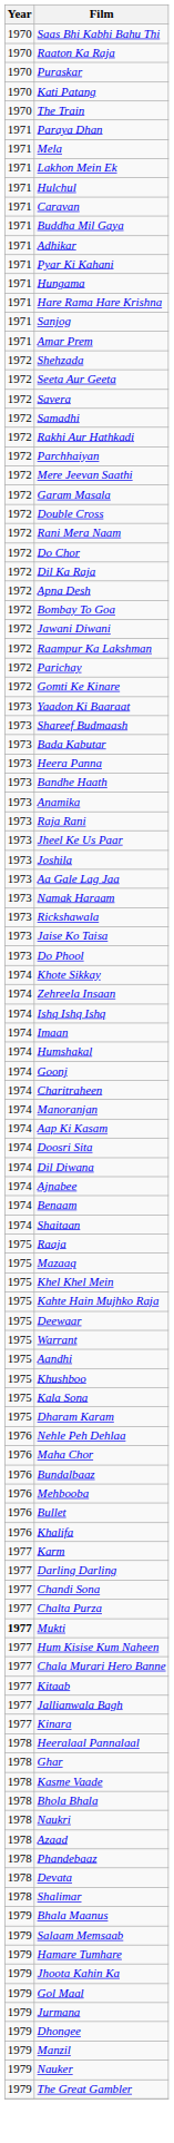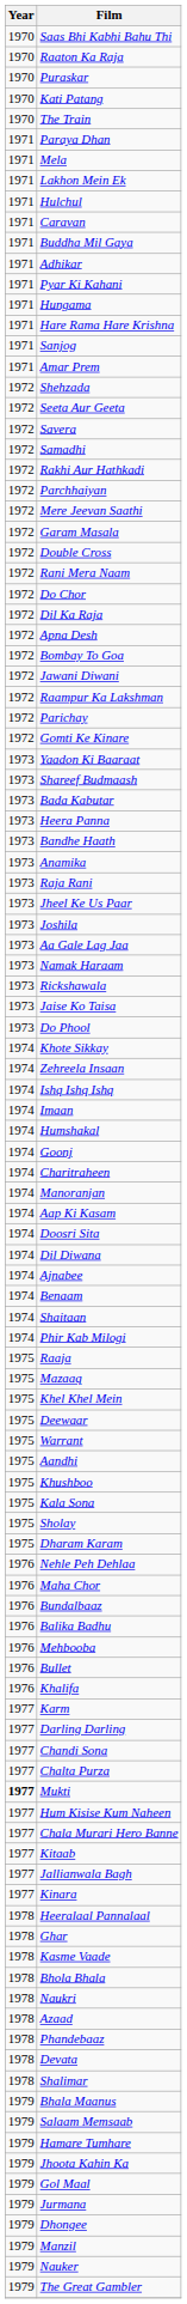+ row: 1974 | Phir Kab Milogi
- row: 1975 | Kahte Hain Mujhko Raja
+ row: 1975 | Sholay
+ row: 1976 | Balika Badhu
